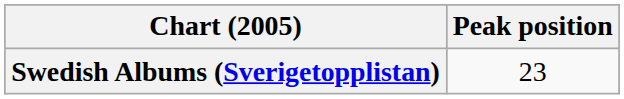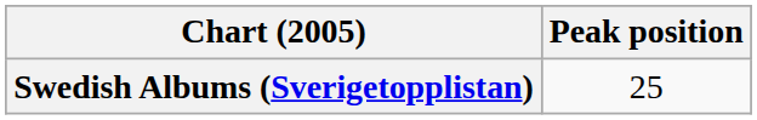Swedish Albums (Sverigetopplistan) | Peak position: 23 -> 25
